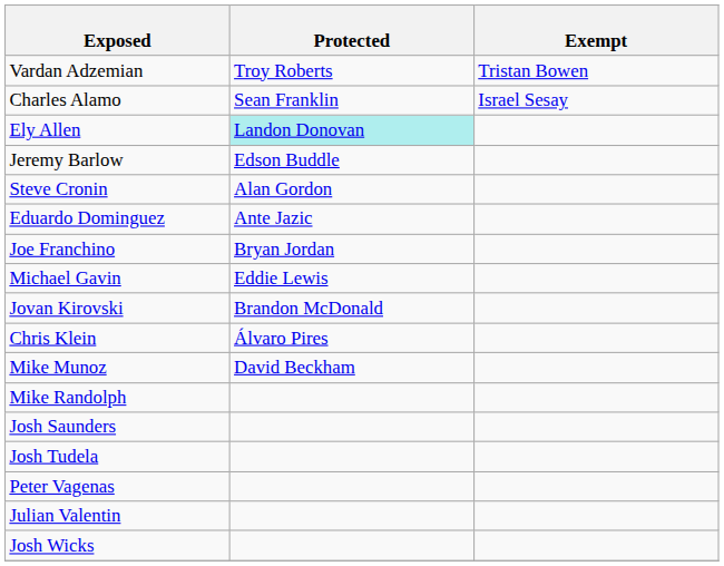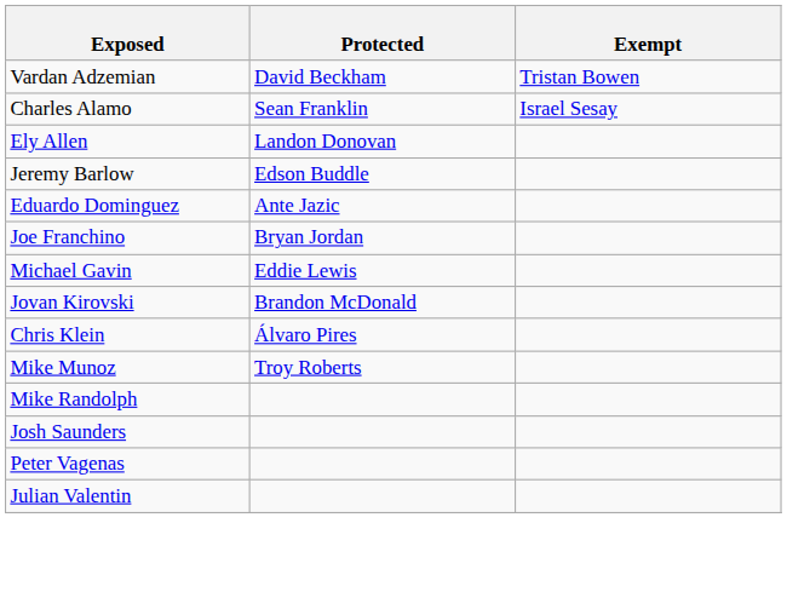Vardan Adzemian | Protected: Troy Roberts -> David Beckham
Ely Allen | Protected: paleturquoise background -> no background
- row: Steve Cronin | Alan Gordon
Mike Munoz | Protected: David Beckham -> Troy Roberts
- row: Josh Tudela
- row: Josh Wicks
